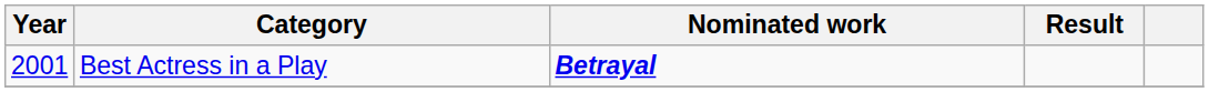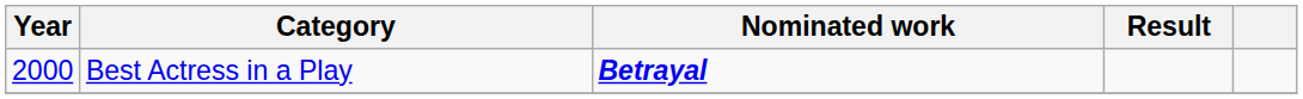Best Actress in a Play | Year: 2001 -> 2000
